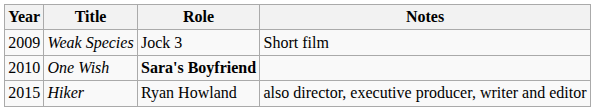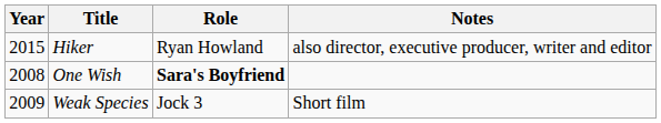rows swapped: Weak Species <-> Hiker
One Wish | Year: 2010 -> 2008
